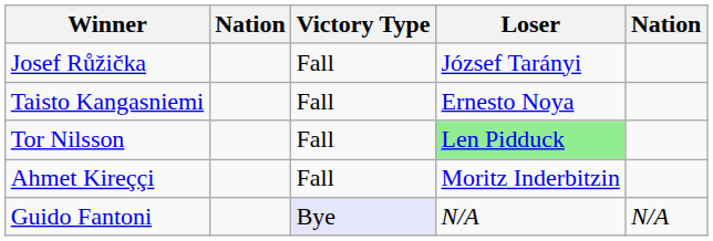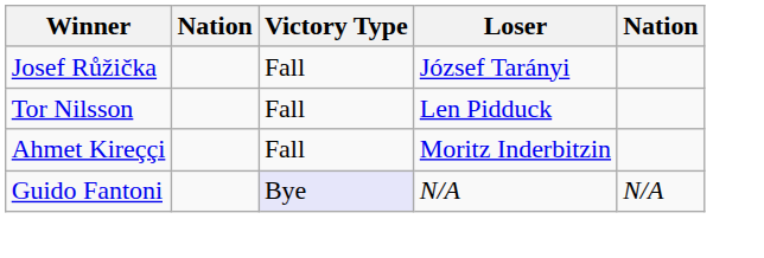- row: Taisto Kangasniemi | Fall | Ernesto Noya
Tor Nilsson | Loser: lightgreen background -> no background
